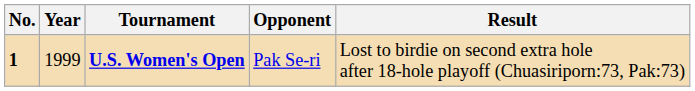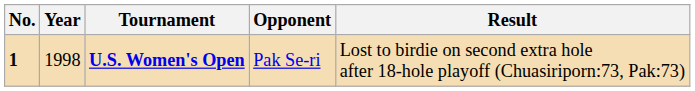U.S. Women's Open | Year: 1999 -> 1998
